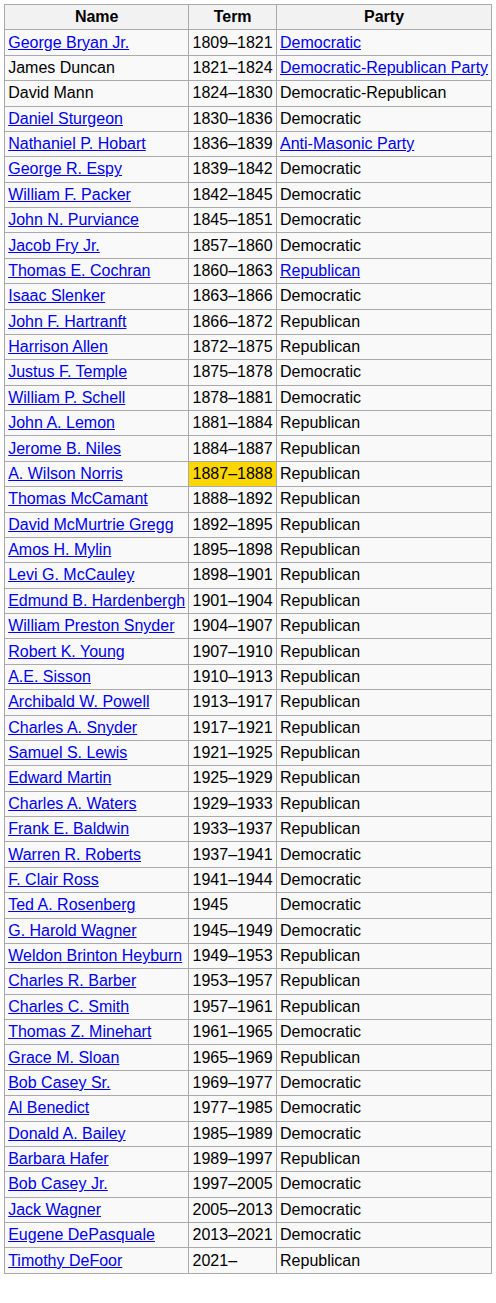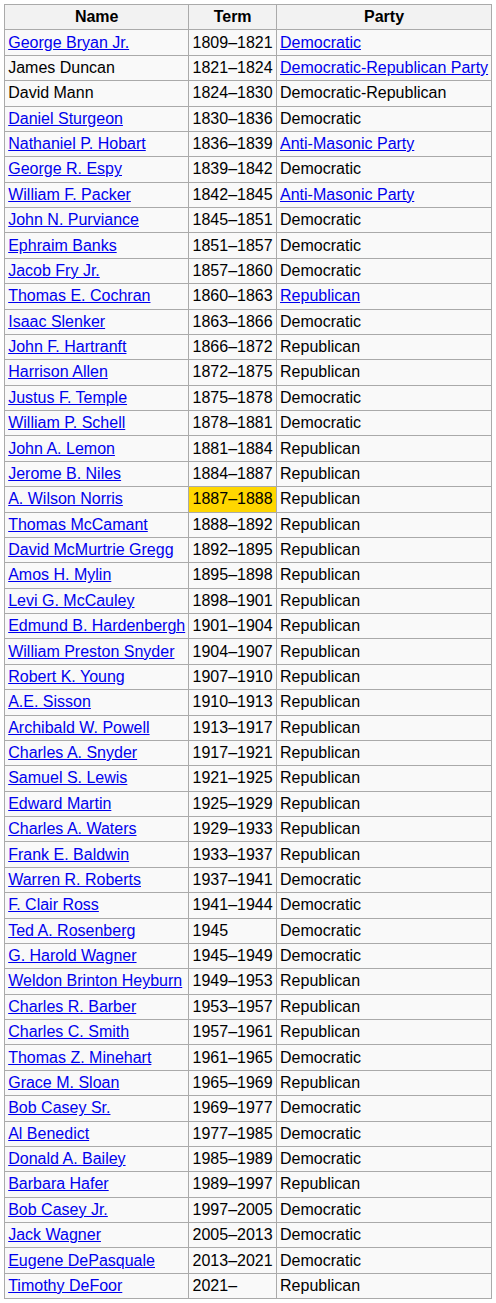William F. Packer | Party: Democratic -> Anti-Masonic Party
+ row: Ephraim Banks | 1851–1857 | Democratic
